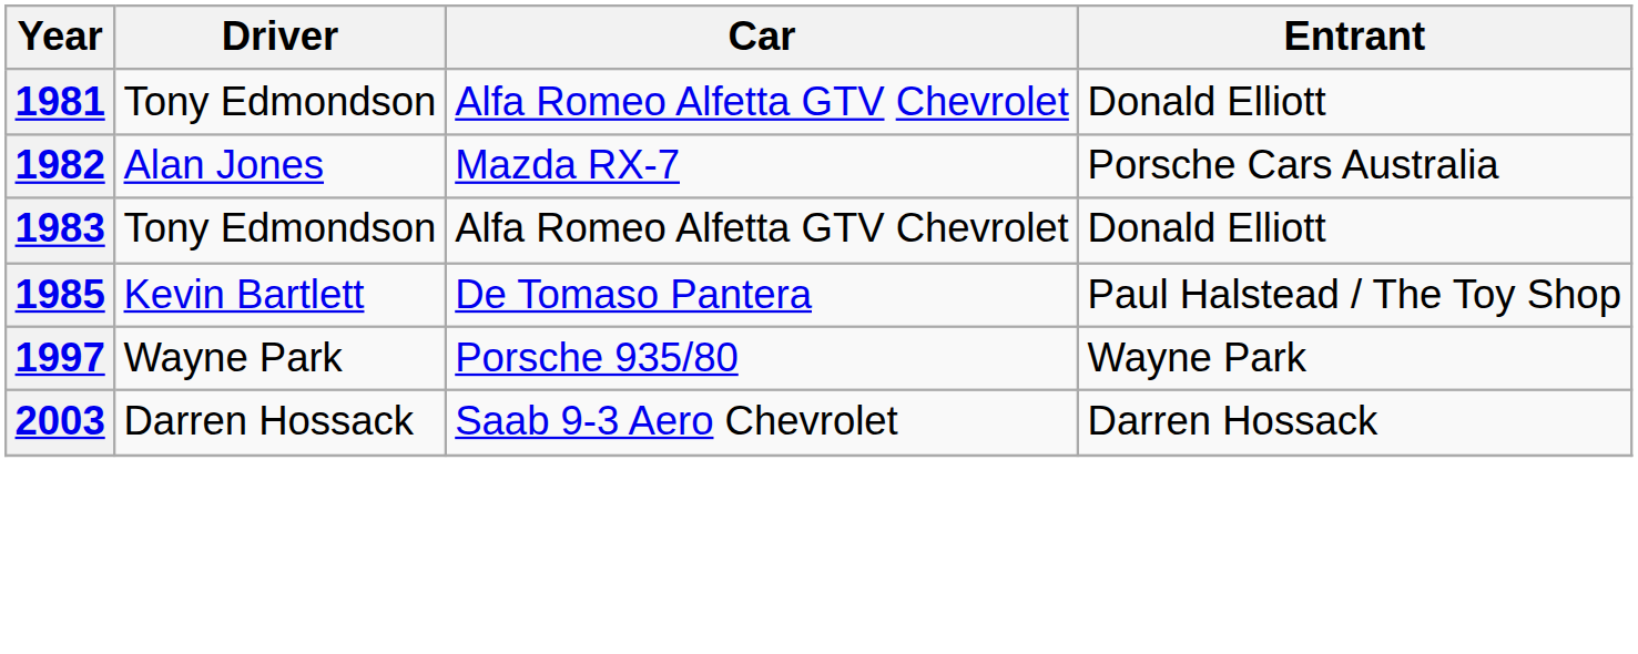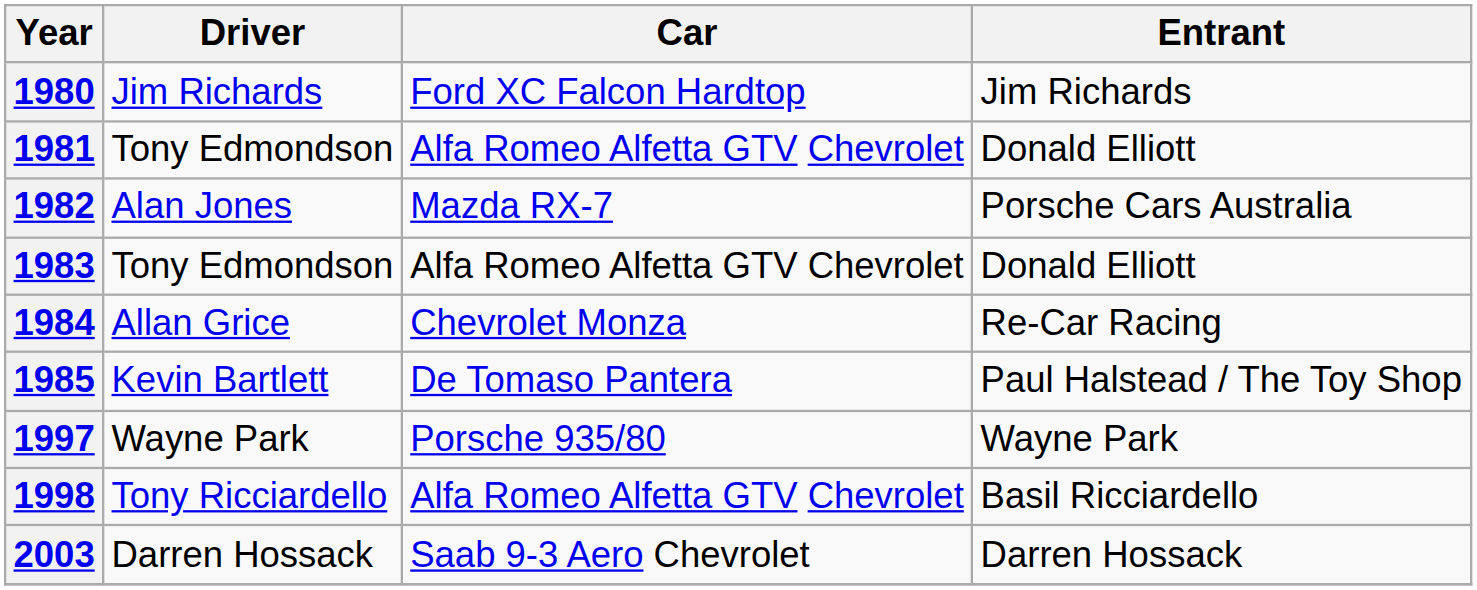+ row: 1980 | Jim Richards | Ford XC Falcon Hardtop | Jim Richards
+ row: 1984 | Allan Grice | Chevrolet Monza | Re-Car Racing
+ row: 1998 | Tony Ricciardello | Alfa Romeo Alfetta GTV Chevrolet | Basil Ricciardello
